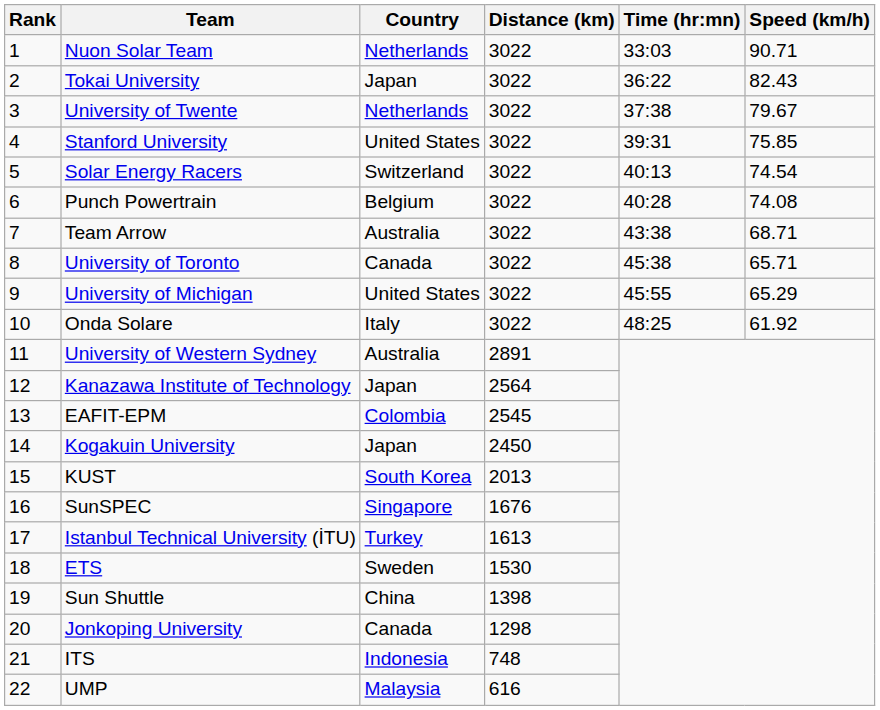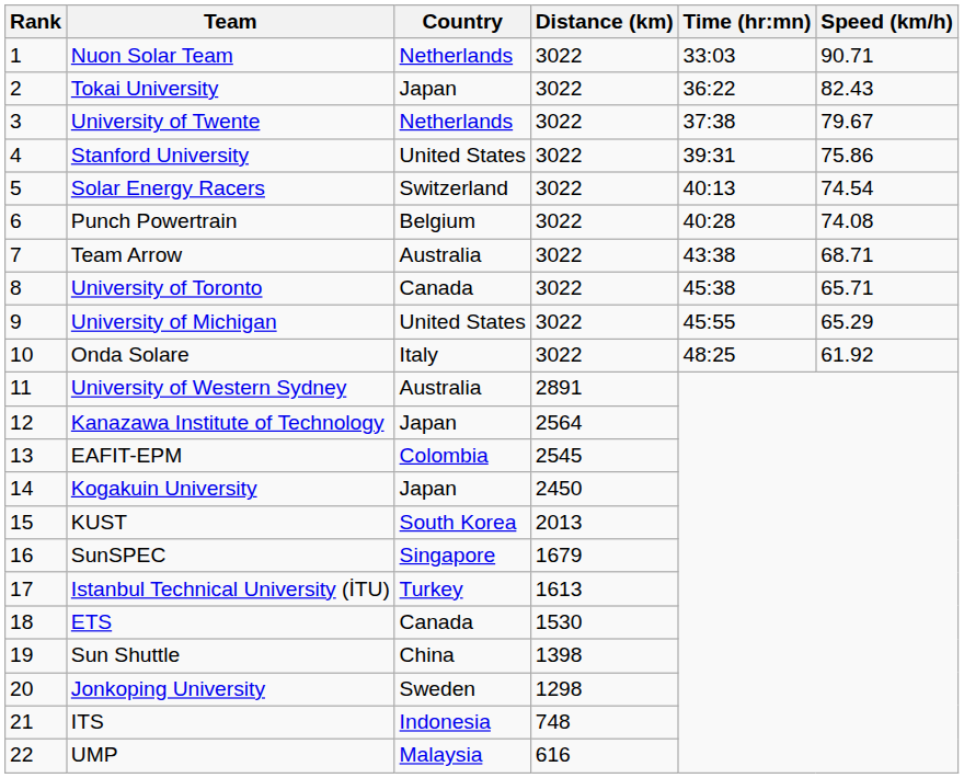Stanford University | Speed (km/h): 75.85 -> 75.86
SunSPEC | Distance (km): 1676 -> 1679
ETS | Country: Sweden -> Canada
Jonkoping University | Country: Canada -> Sweden
